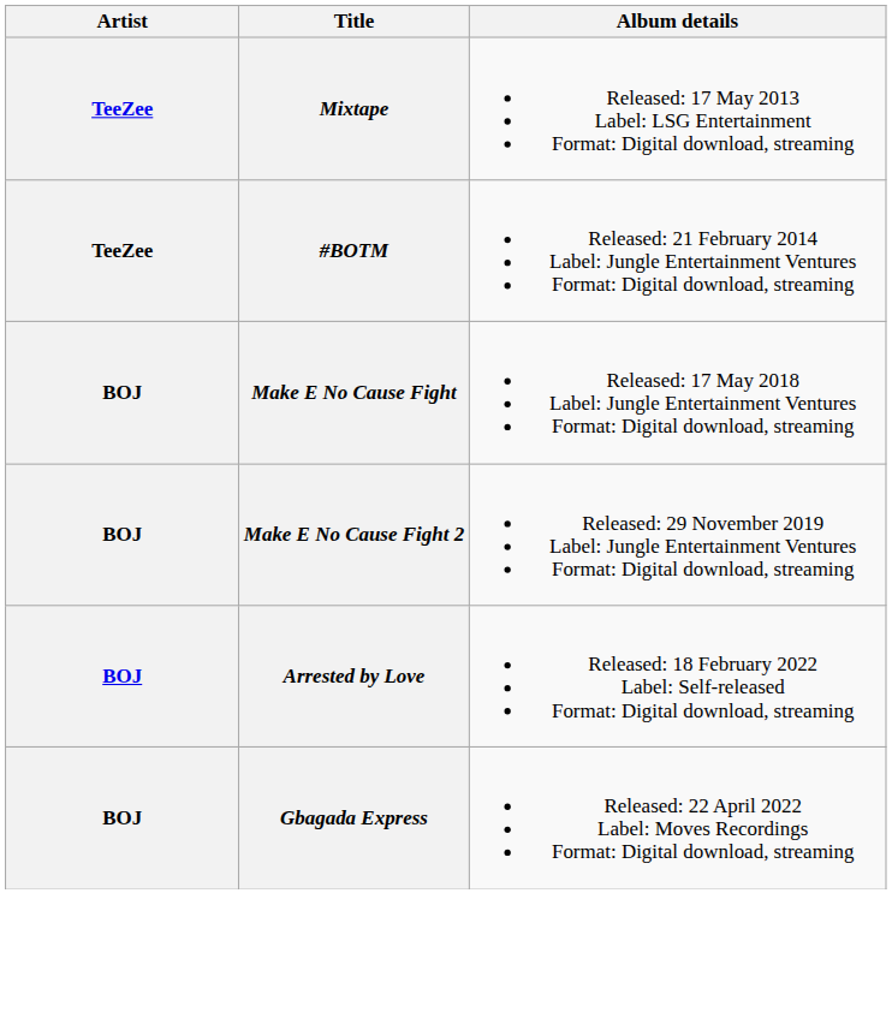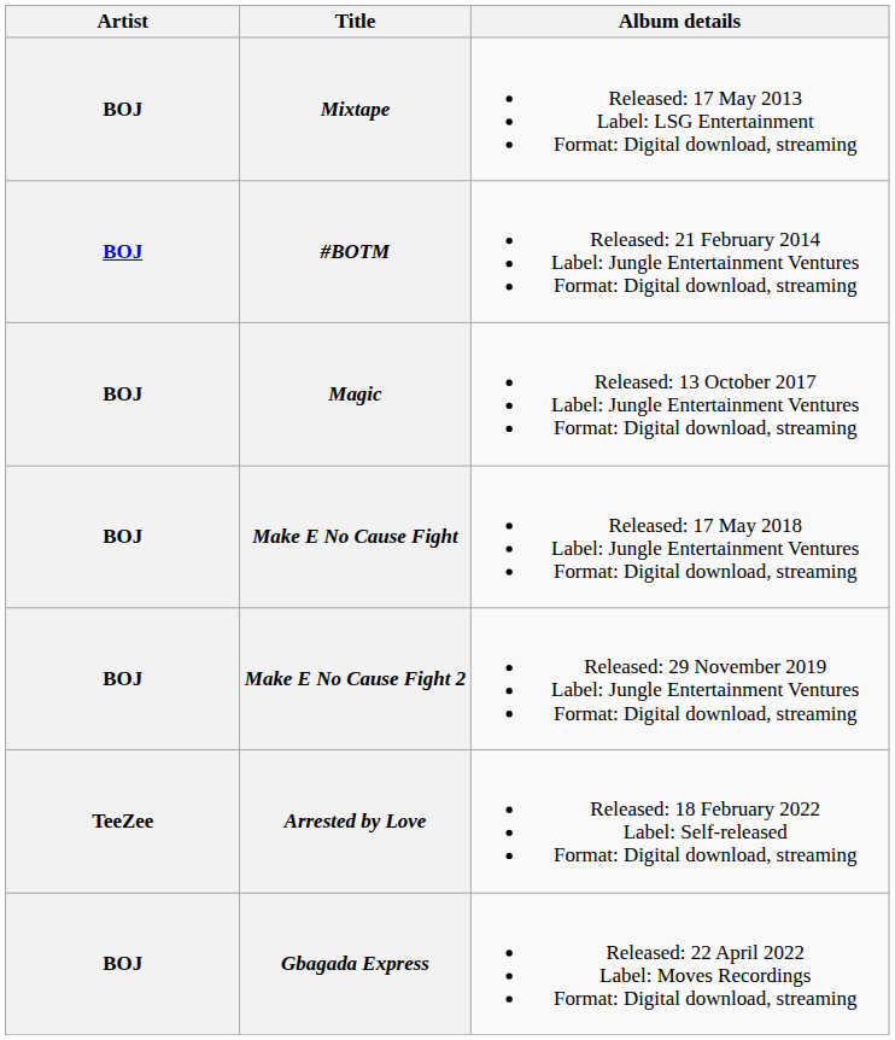Mixtape | Artist: TeeZee -> BOJ
#BOTM | Artist: TeeZee -> BOJ
+ row: BOJ | Magic | Released: 13 October 2017 Label: Jungle Entertainment Ventures Format: Digital download, streaming
Arrested by Love | Artist: BOJ -> TeeZee
